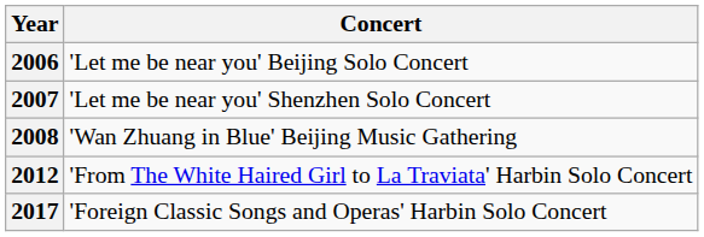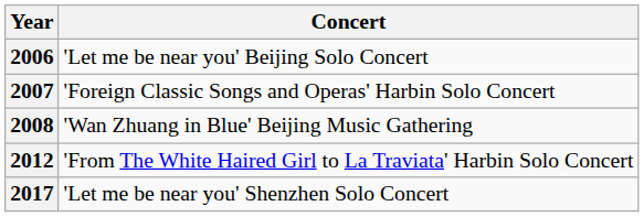2007 | Concert: 'Let me be near you' Shenzhen Solo Concert -> 'Foreign Classic Songs and Operas' Harbin Solo Concert
2017 | Concert: 'Foreign Classic Songs and Operas' Harbin Solo Concert -> 'Let me be near you' Shenzhen Solo Concert
